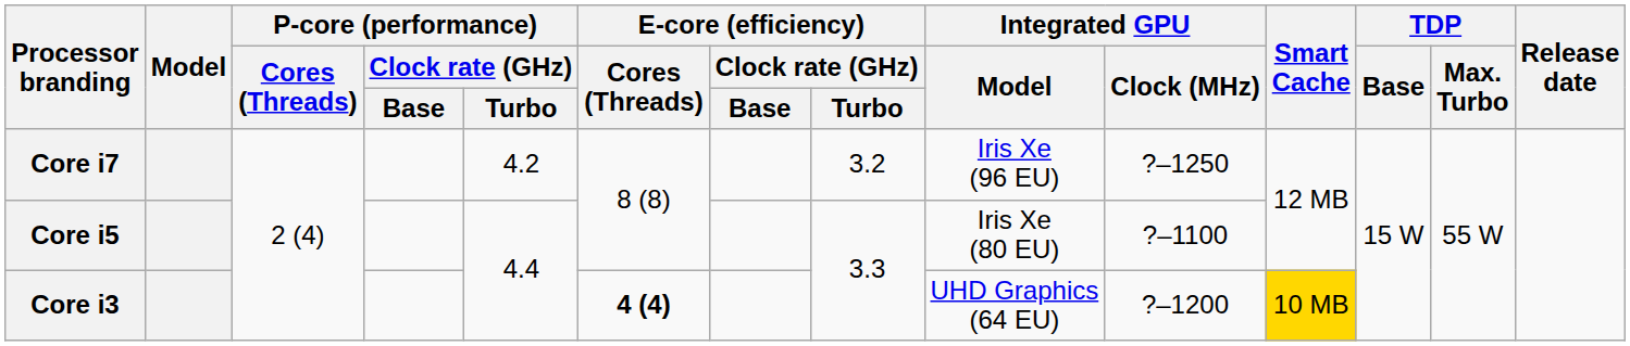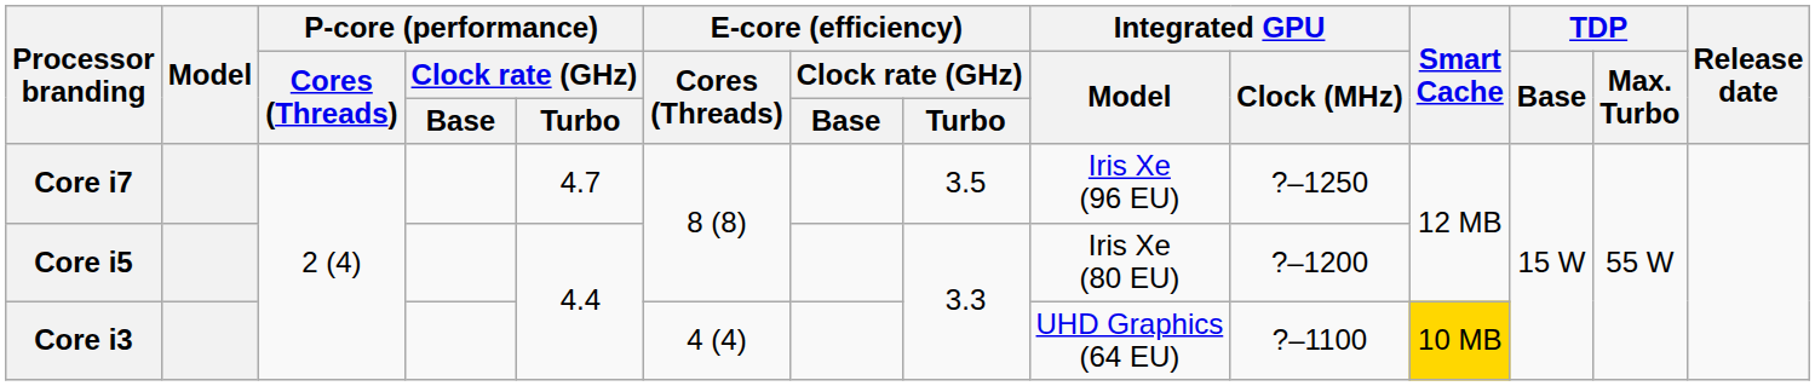Core i7 | P-core (performance) / Clock rate (GHz) / Turbo: 4.2 -> 4.7
Core i7 | E-core (efficiency) / Clock rate (GHz) / Turbo: 3.2 -> 3.5
Core i5 | Integrated GPU / Clock (MHz): ?–1100 -> ?–1200
Core i3 | E-core (efficiency) / Cores (Threads): bold -> normal
Core i3 | Integrated GPU / Clock (MHz): ?–1200 -> ?–1100
